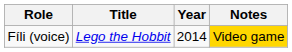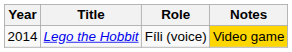columns swapped: Year <-> Role
